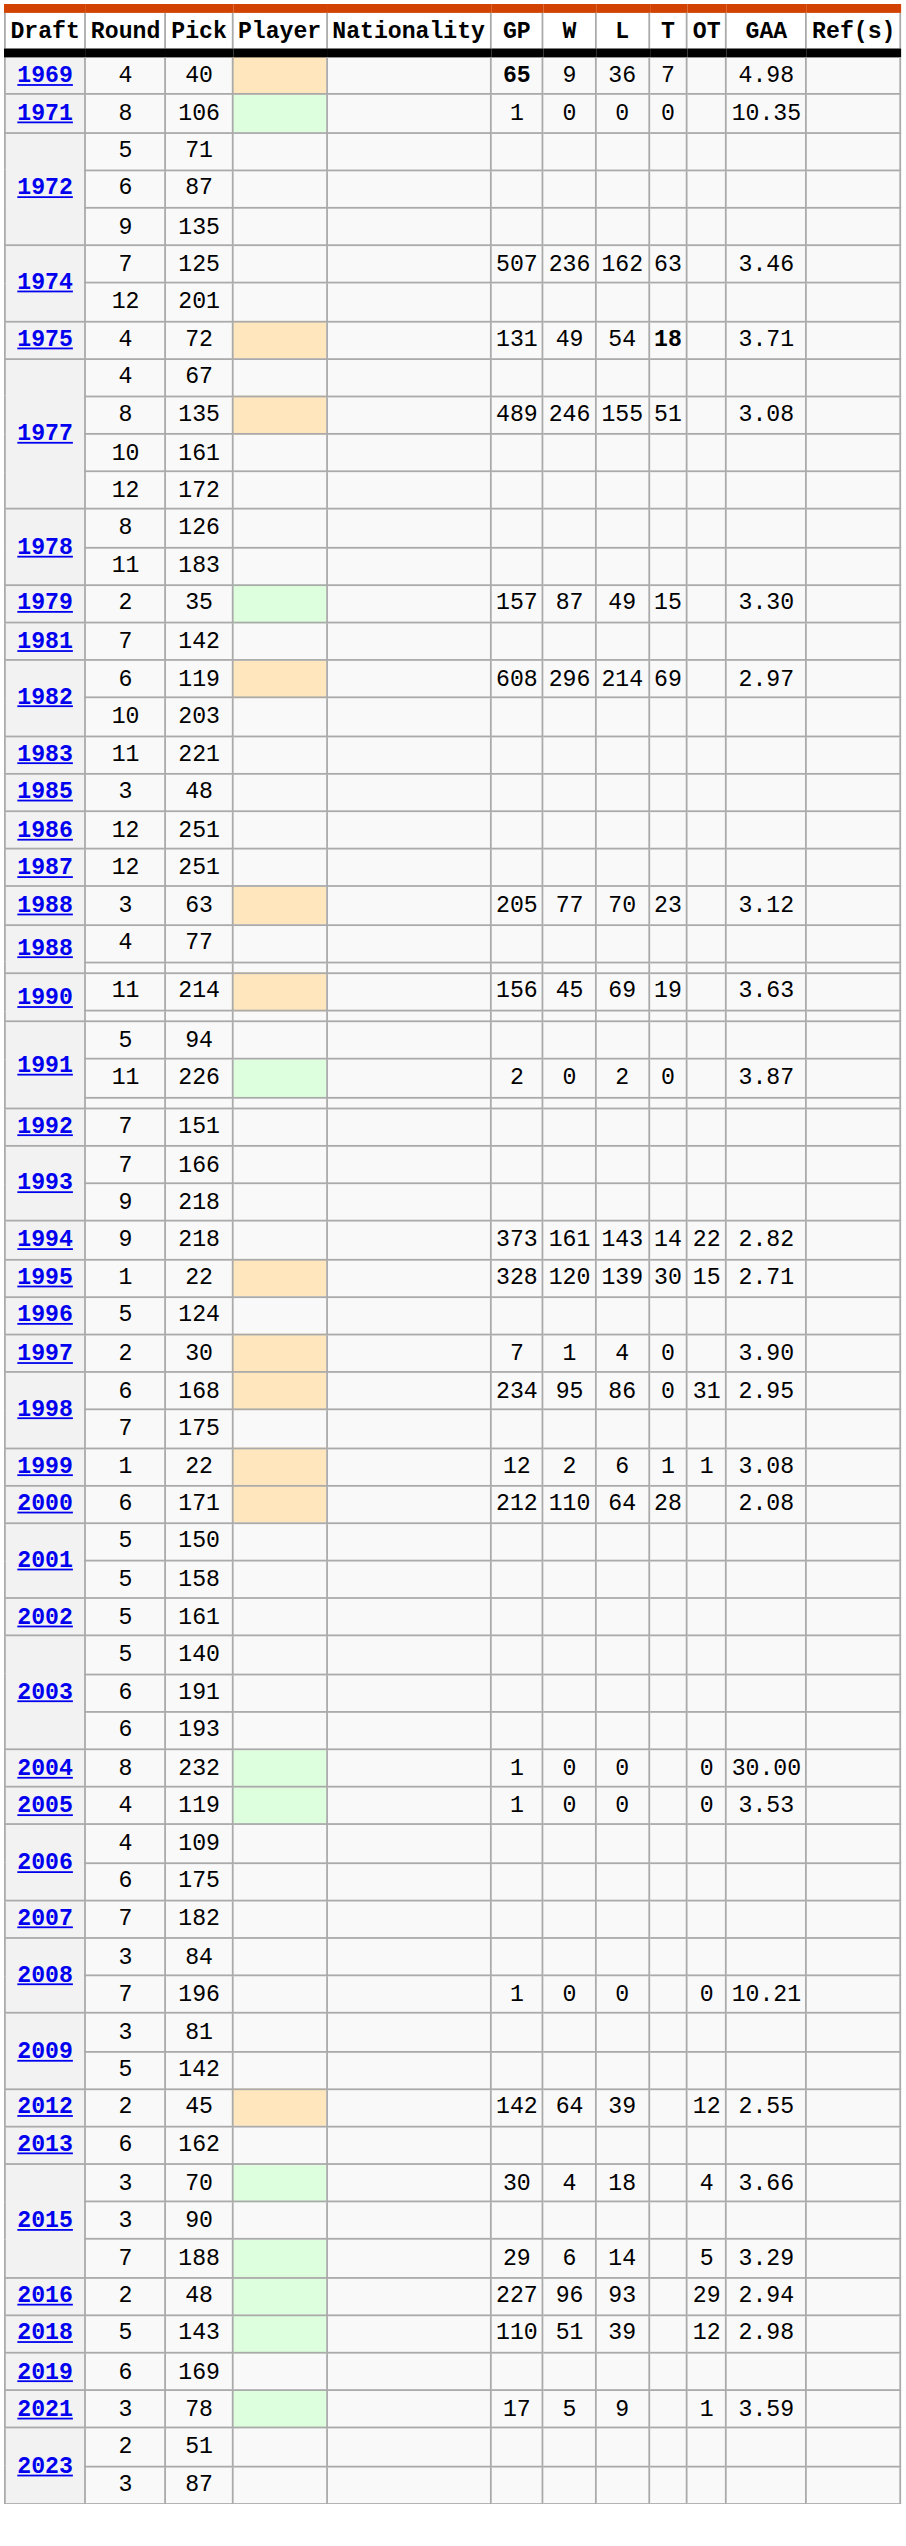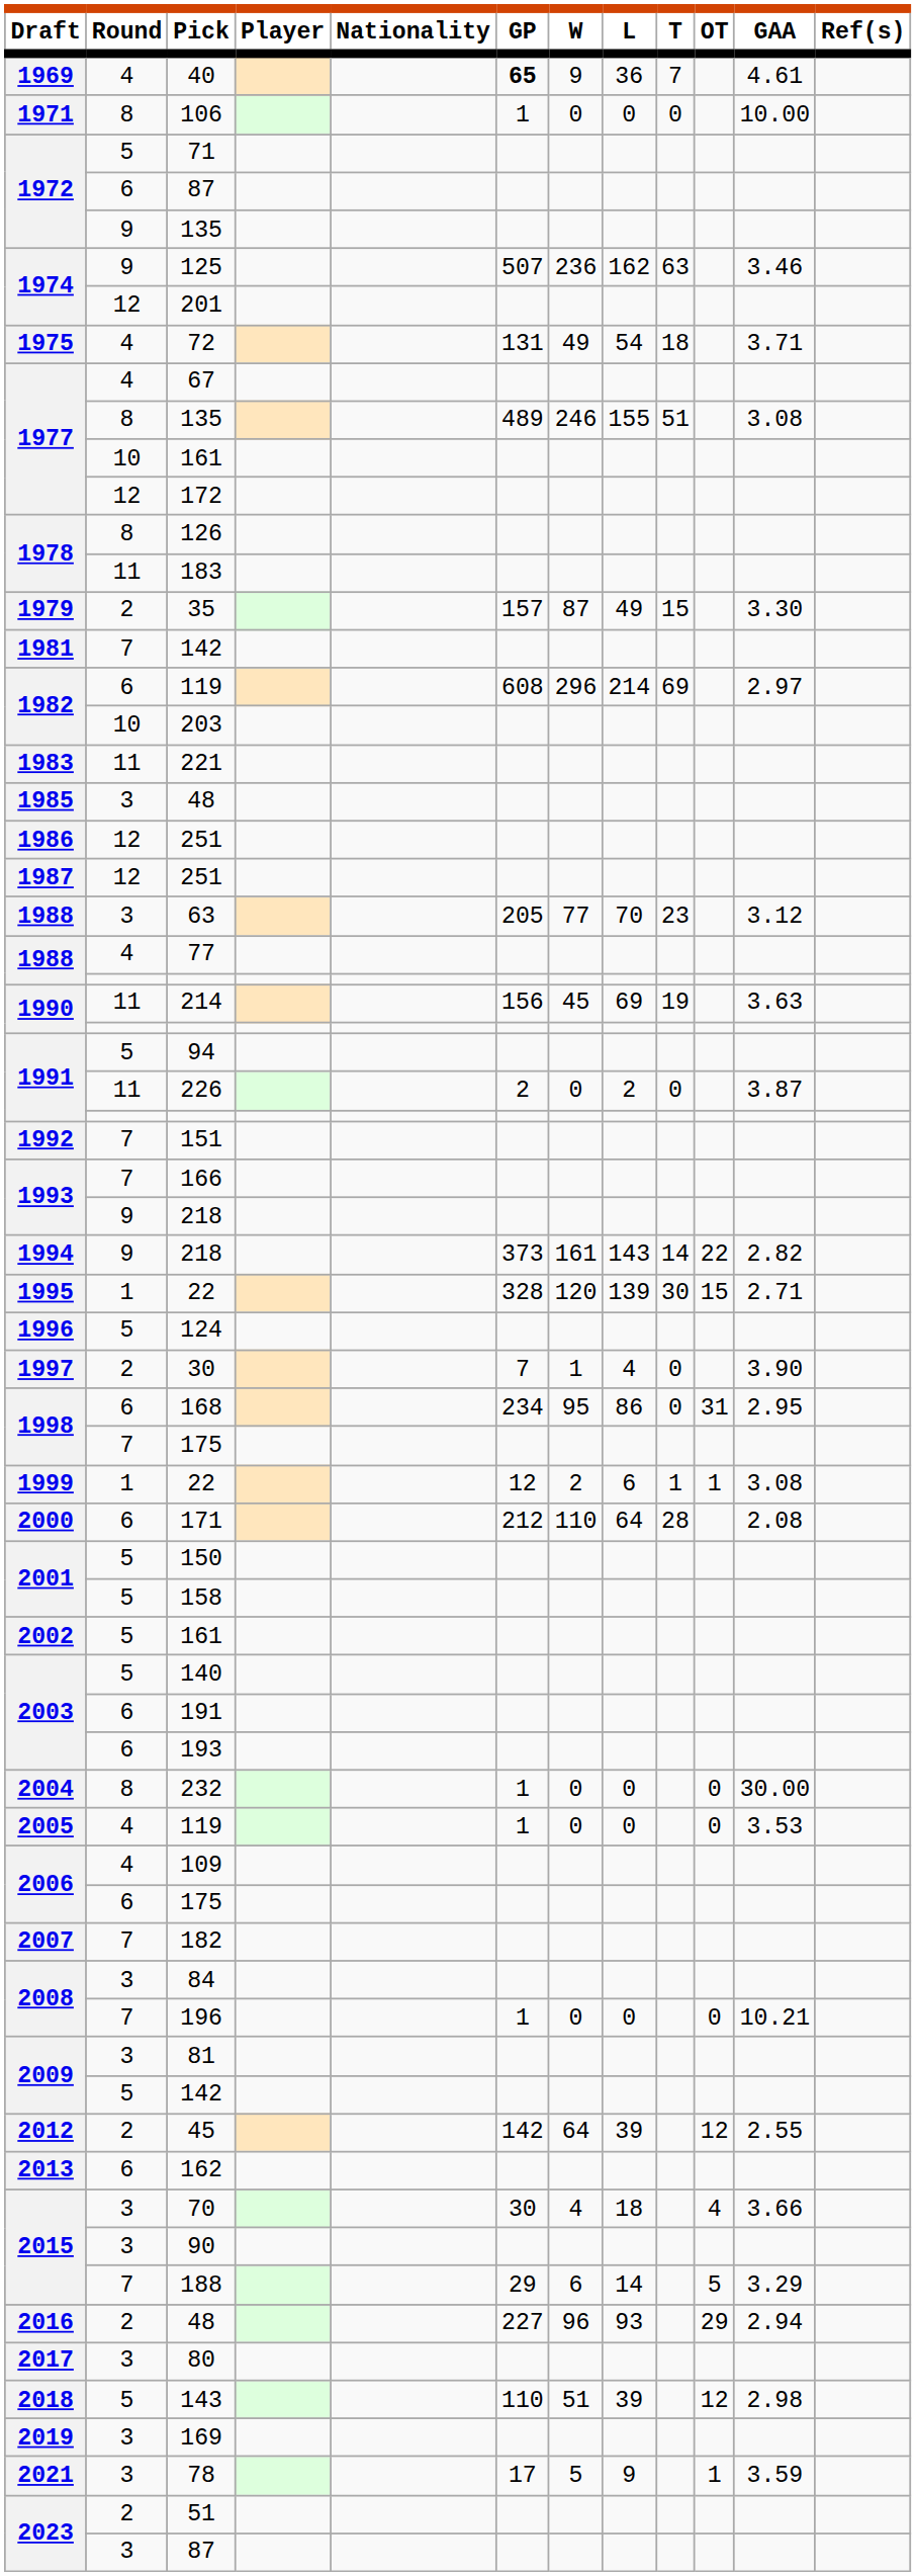40 | GAA: 4.98 -> 4.61
106 | GAA: 10.35 -> 10.00
125 | Round: 7 -> 9
72 | T: bold -> normal
+ row: 2017 | 3 | 80
169 | Round: 6 -> 3
